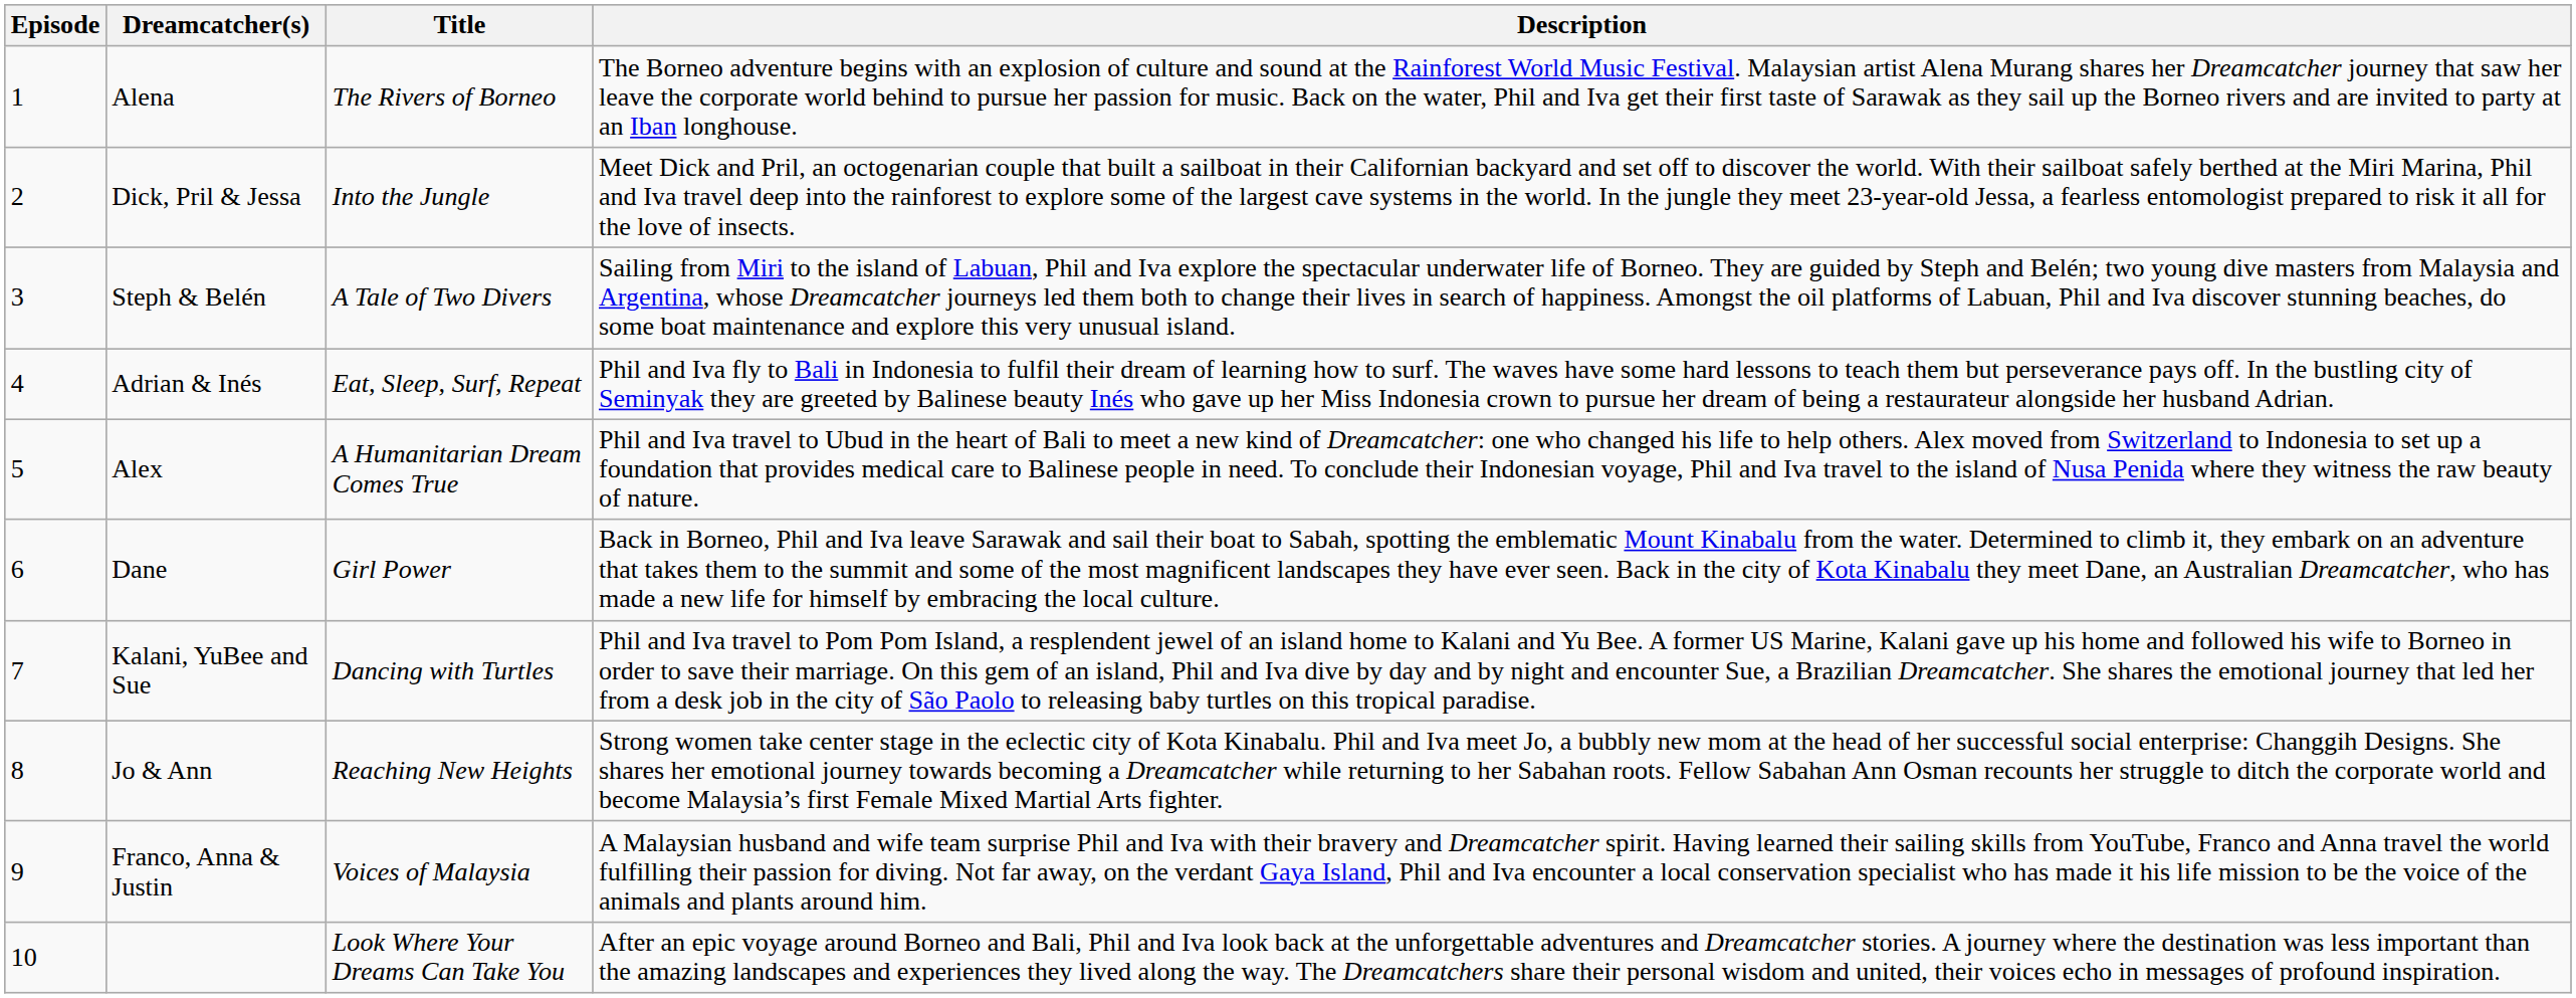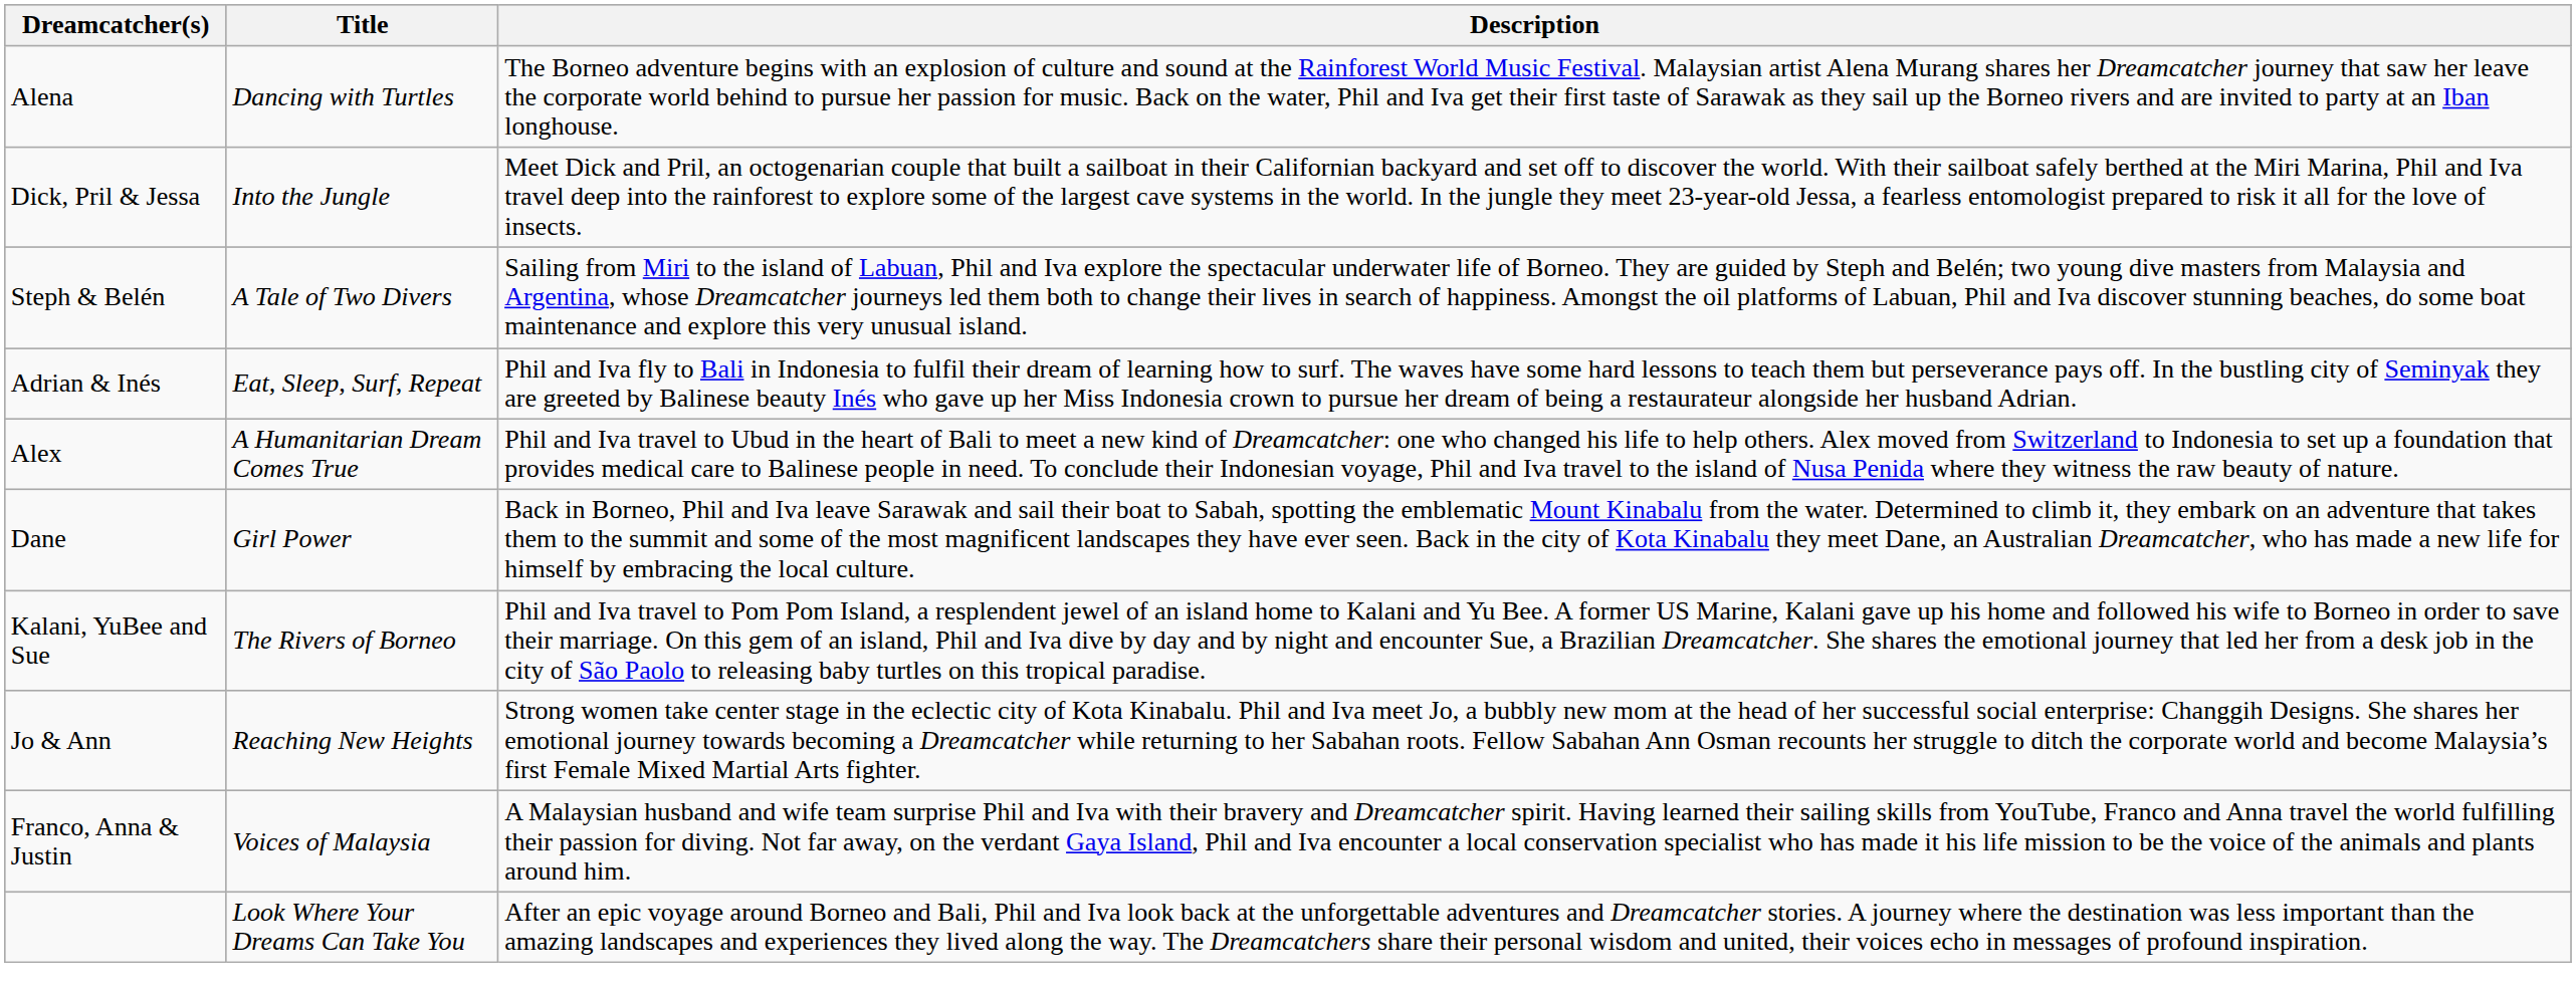- column: Episode | 1 | 2 | 3 | 4 | 5 | 6 | 7 | 8 | 9 | 10
Alena | Title: The Rivers of Borneo -> Dancing with Turtles
Kalani, YuBee and Sue | Title: Dancing with Turtles -> The Rivers of Borneo
